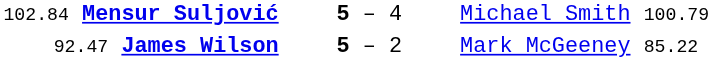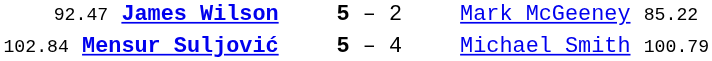rows swapped: 102.84 Mensur Suljović <-> 92.47 James Wilson
